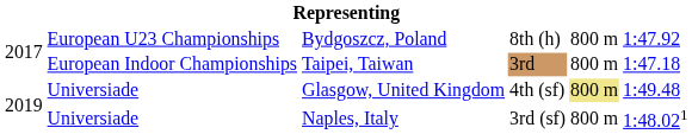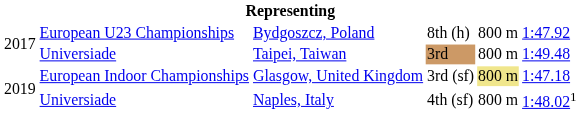Taipei, Taiwan | column 2: European Indoor Championships -> Universiade
Taipei, Taiwan | column 6: 1:47.18 -> 1:49.48
Glasgow, United Kingdom | column 2: Universiade -> European Indoor Championships
Glasgow, United Kingdom | column 4: 4th (sf) -> 3rd (sf)
Glasgow, United Kingdom | column 6: 1:49.48 -> 1:47.18
Naples, Italy | column 4: 3rd (sf) -> 4th (sf)
